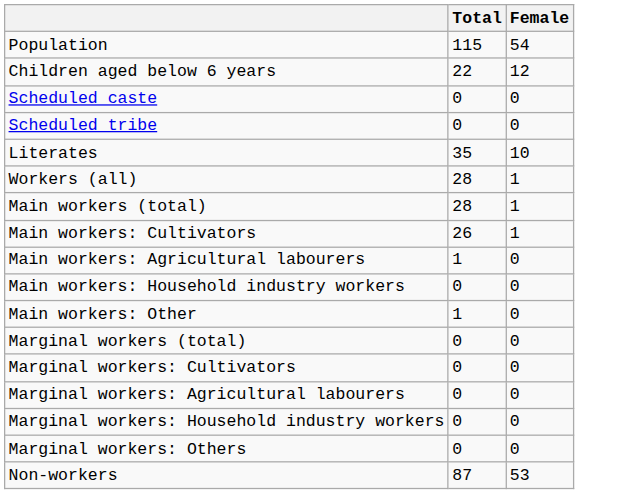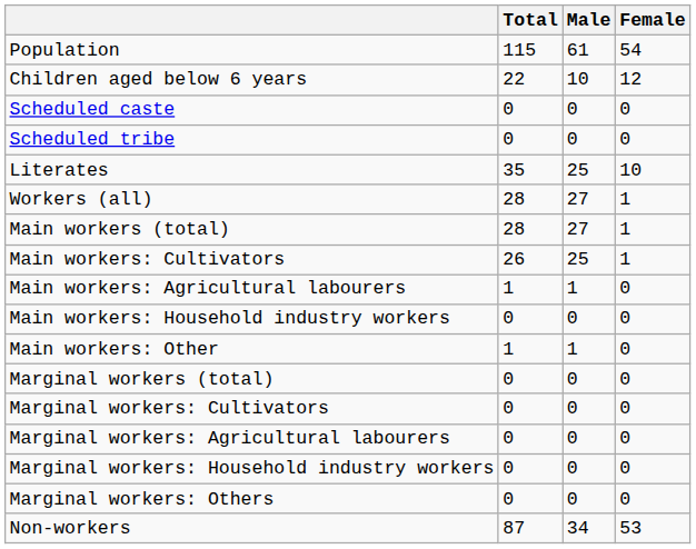+ column: Male | 61 | 10 | 0 | 0 | 25 | 27 | 27 | 25 | 1 | 0 | 1 | 0 | 0 | 0 | 0 | 0 | 34
